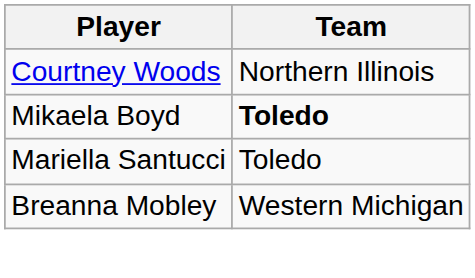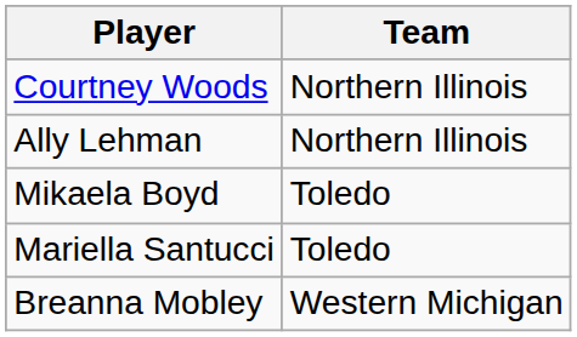+ row: Ally Lehman | Northern Illinois
Mikaela Boyd | Team: bold -> normal
